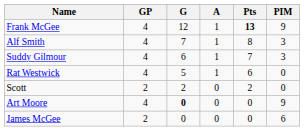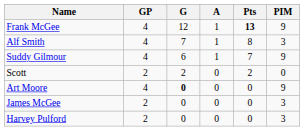Suddy Gilmour | PIM: 3 -> 9
- row: Rat Westwick | 4 | 5 | 1 | 6 | 0
James McGee | PIM: 6 -> 3
+ row: Harvey Pulford | 2 | 0 | 0 | 0 | 3
